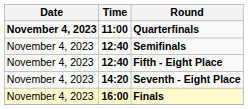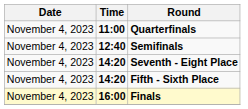Quarterfinals | Date: bold -> normal
- row: November 4, 2023 | 12:40 | Fifth - Eight Place
+ row: November 4, 2023 | 14:20 | Fifth - Sixth Place
